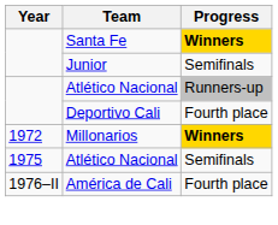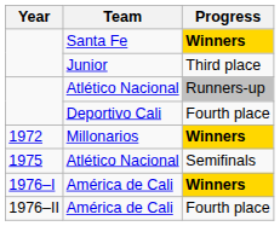Junior | Progress: Semifinals -> Third place
+ row: 1976–I | América de Cali | Winners
